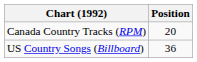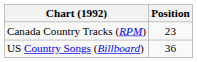Canada Country Tracks (RPM) | Position: 20 -> 23
